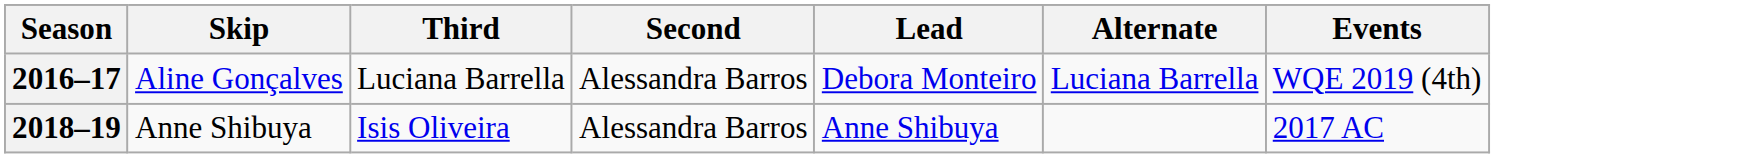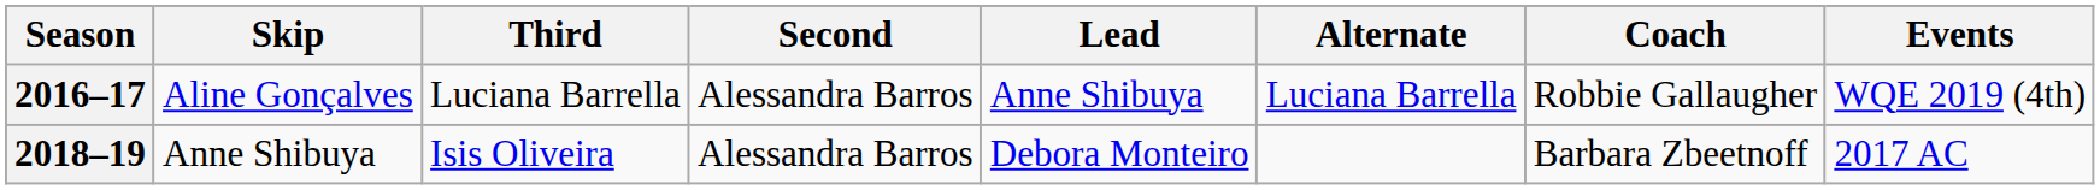+ column: Coach | Robbie Gallaugher | Barbara Zbeetnoff
2016–17 | Lead: Debora Monteiro -> Anne Shibuya
2018–19 | Lead: Anne Shibuya -> Debora Monteiro
